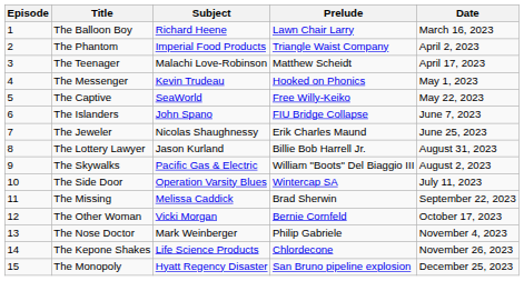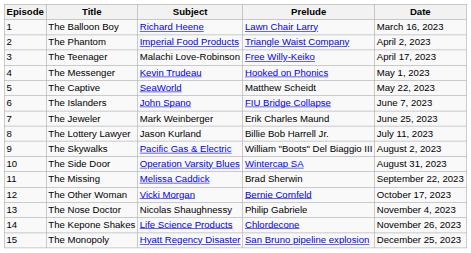The Teenager | Prelude: Matthew Scheidt -> Free Willy-Keiko
The Captive | Prelude: Free Willy-Keiko -> Matthew Scheidt
The Jeweler | Subject: Nicolas Shaughnessy -> Mark Weinberger
The Lottery Lawyer | Date: August 31, 2023 -> July 11, 2023
The Side Door | Date: July 11, 2023 -> August 31, 2023
The Nose Doctor | Subject: Mark Weinberger -> Nicolas Shaughnessy
